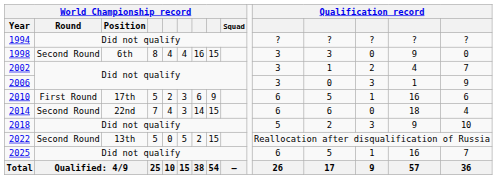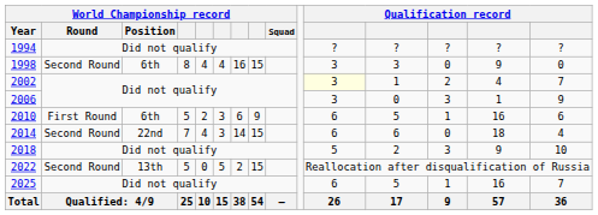2002 | column 11: no background -> lightyellow background
2010 | World Championship record / Position: 17th -> 6th
